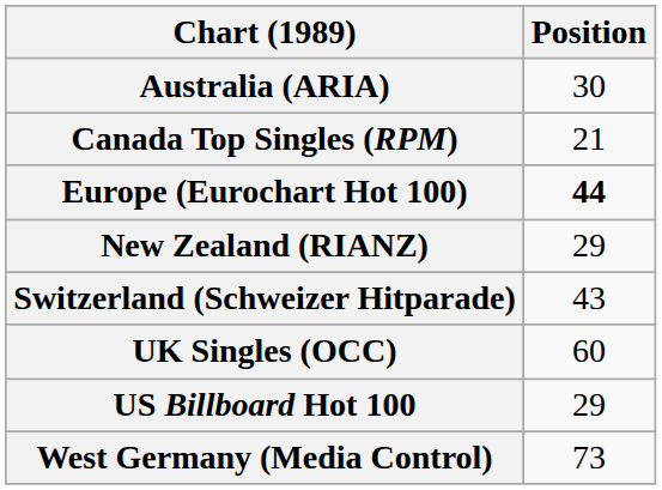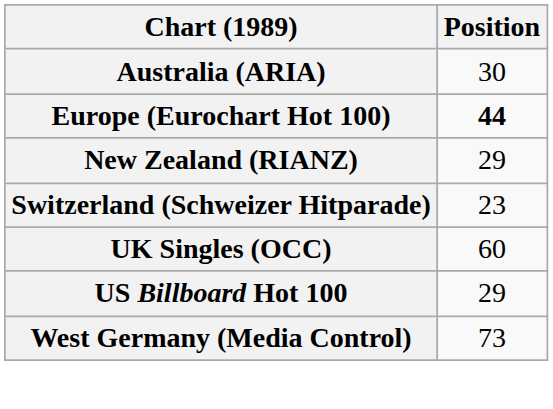- row: Canada Top Singles (RPM) | 21
Switzerland (Schweizer Hitparade) | Position: 43 -> 23
